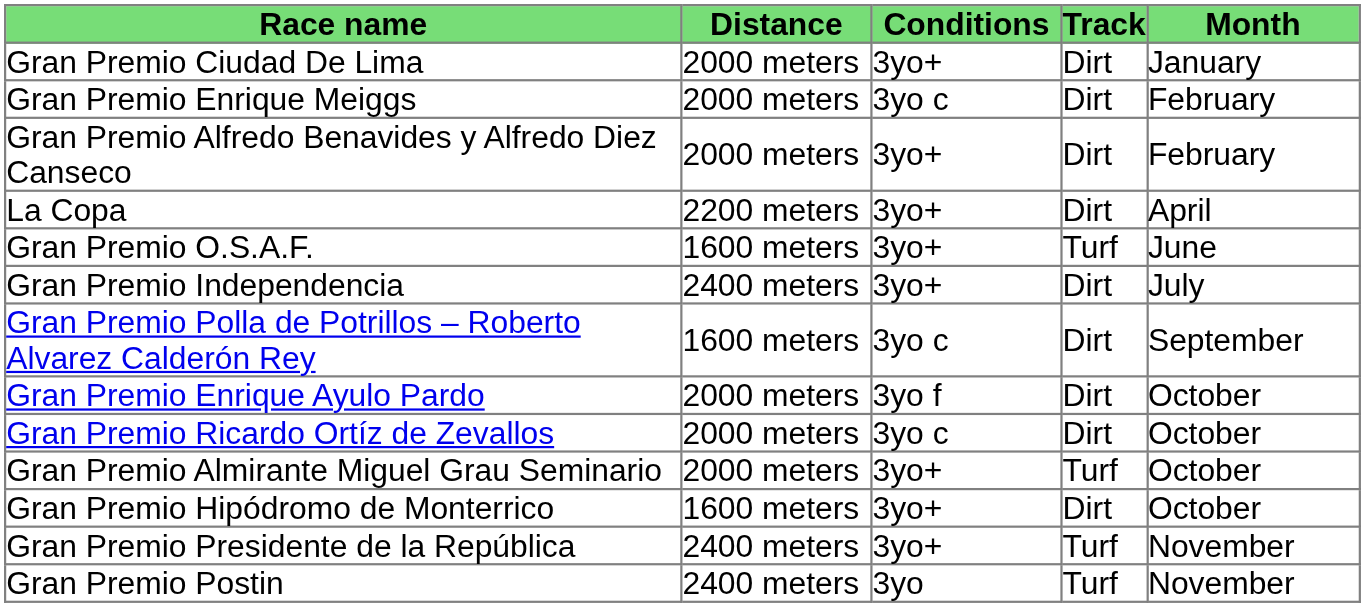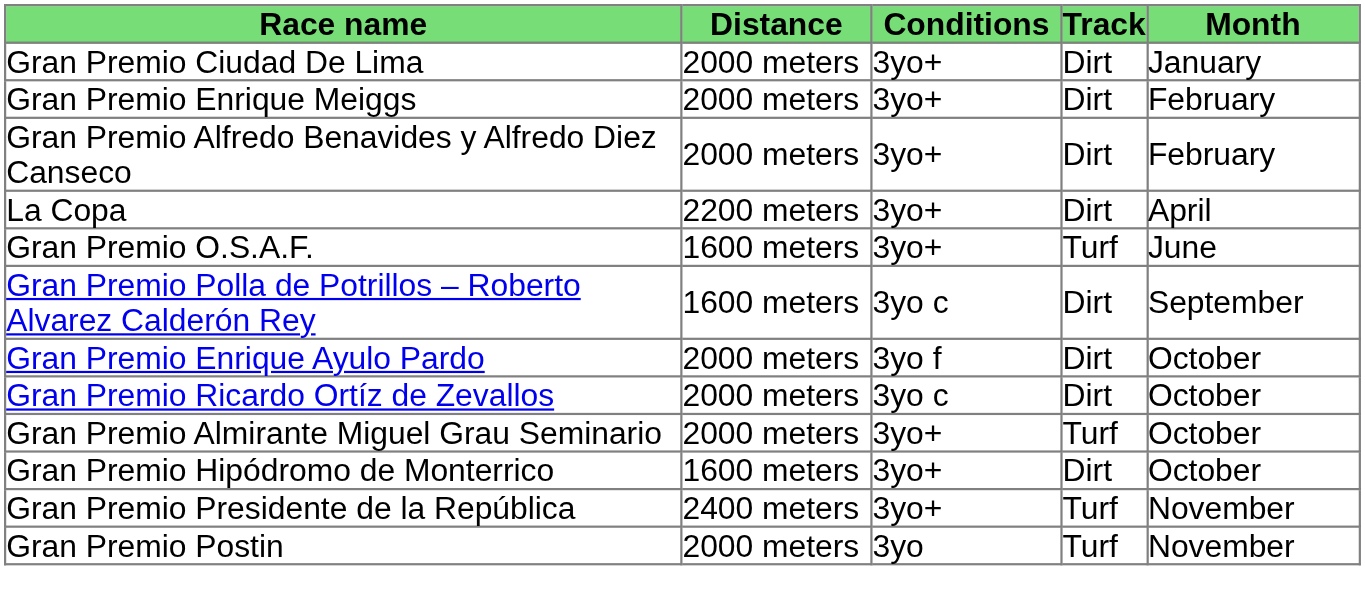Gran Premio Enrique Meiggs | Conditions: 3yo c -> 3yo+
- row: Gran Premio Independencia | 2400 meters | 3yo+ | Dirt | July
Gran Premio Postin | Distance: 2400 meters -> 2000 meters
